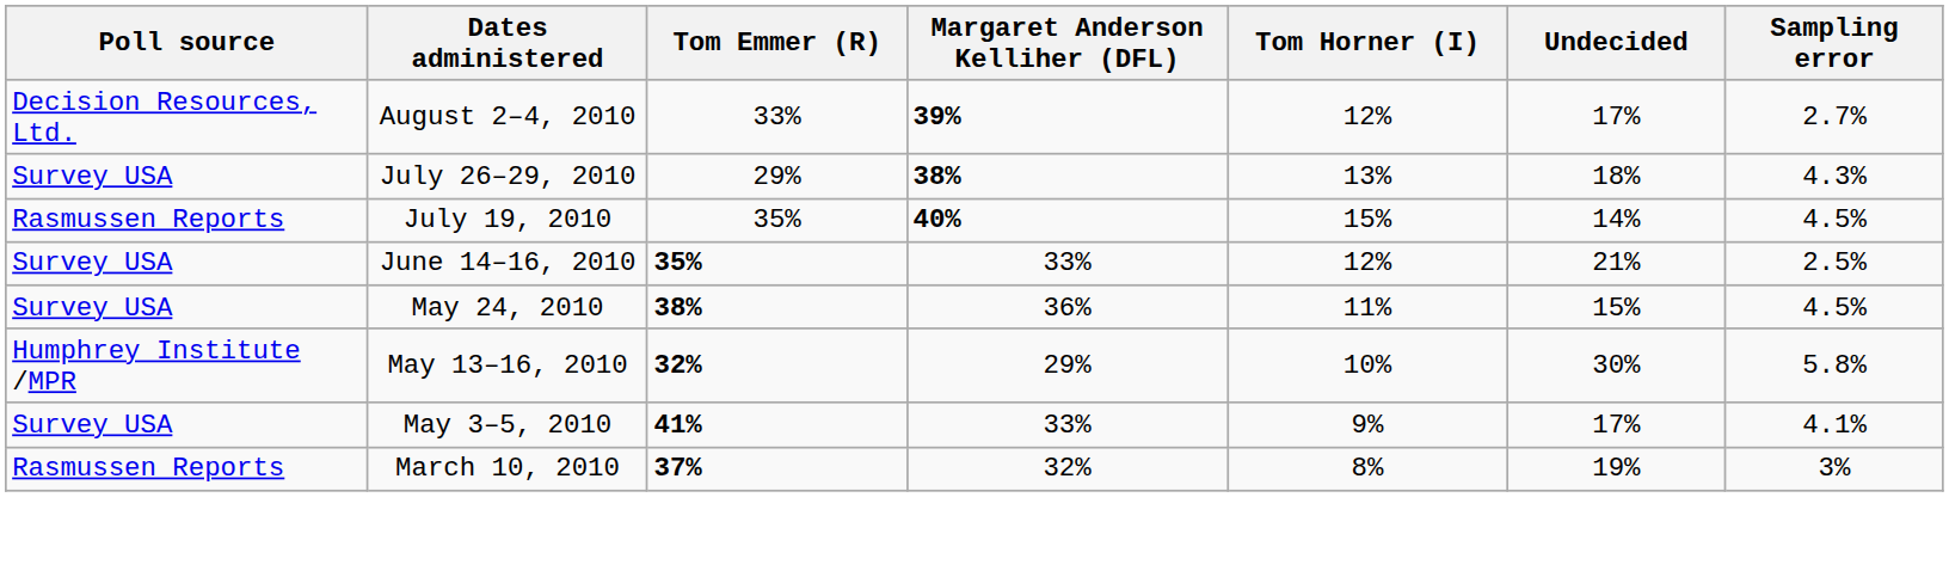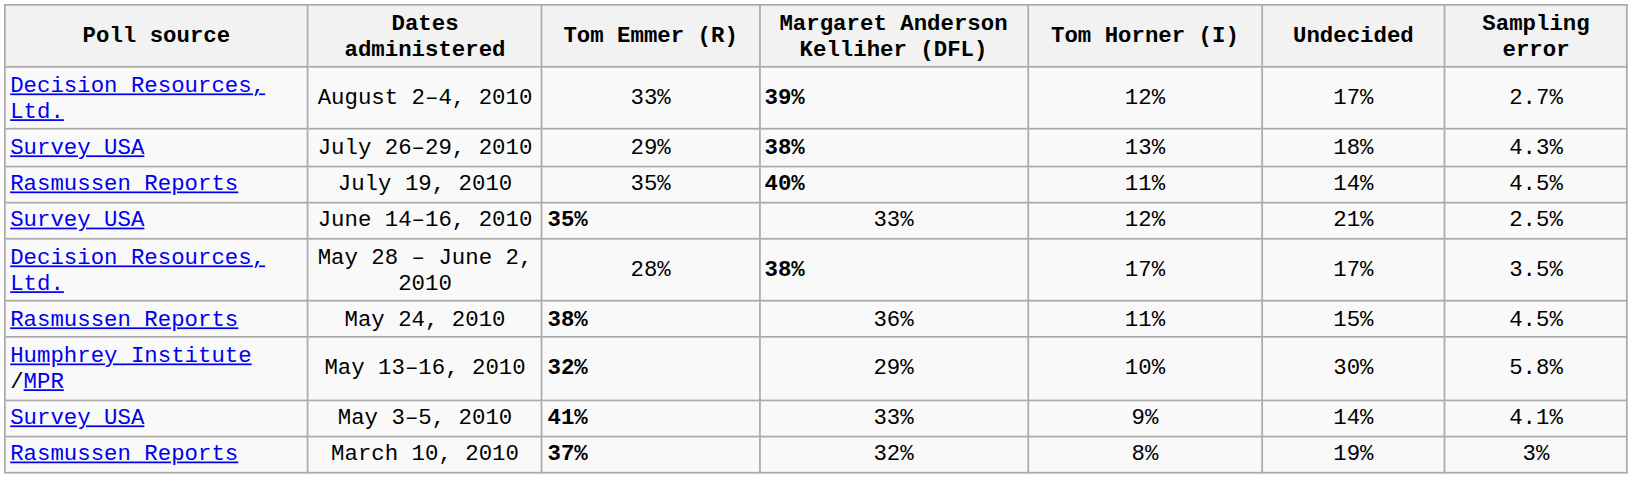July 19, 2010 | Tom Horner (I): 15% -> 11%
+ row: Decision Resources, Ltd. | May 28 – June 2, 2010 | 28% | 38% | 17% | 17% | 3.5%
May 24, 2010 | Poll source: Survey USA -> Rasmussen Reports
May 3–5, 2010 | Undecided: 17% -> 14%
